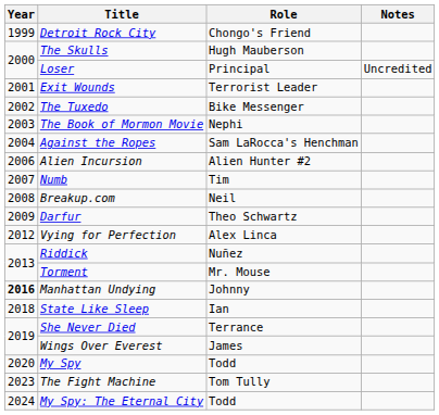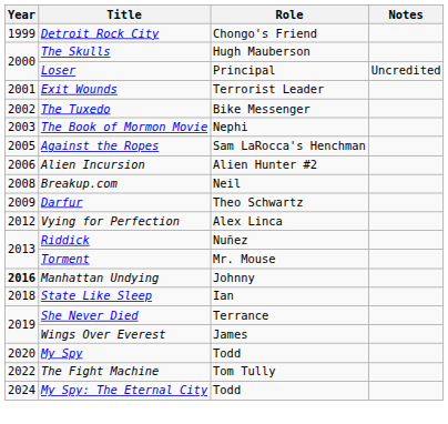Against the Ropes | Year: 2004 -> 2005
- row: 2007 | Numb | Tim
The Fight Machine | Year: 2023 -> 2022
